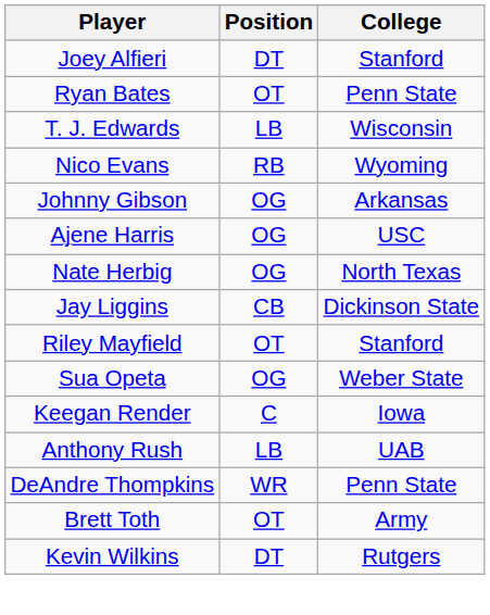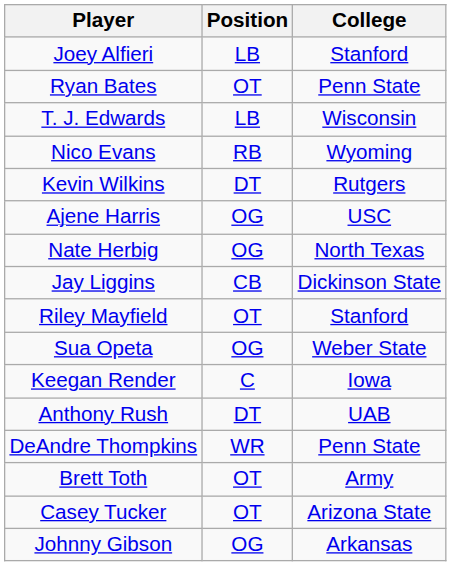Joey Alfieri | Position: DT -> LB
rows swapped: Johnny Gibson <-> Kevin Wilkins
Anthony Rush | Position: LB -> DT
+ row: Casey Tucker | OT | Arizona State
